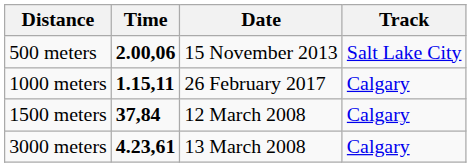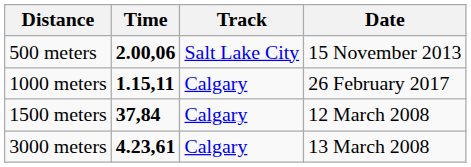columns swapped: Date <-> Track
